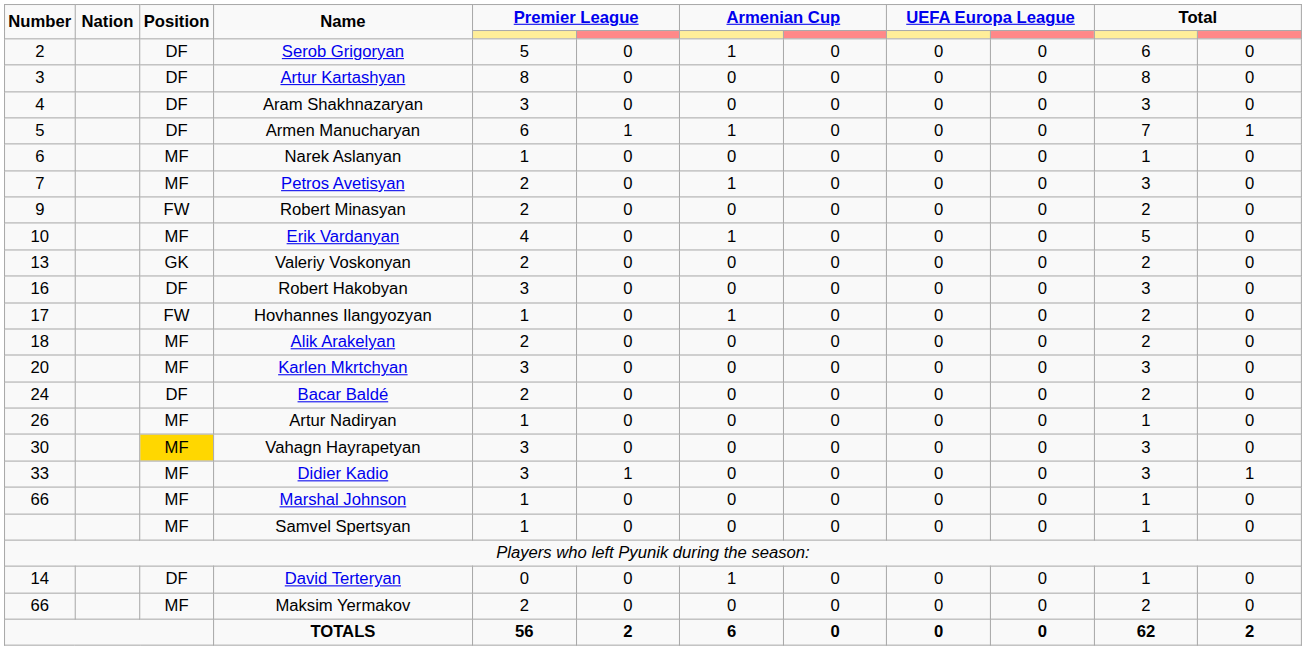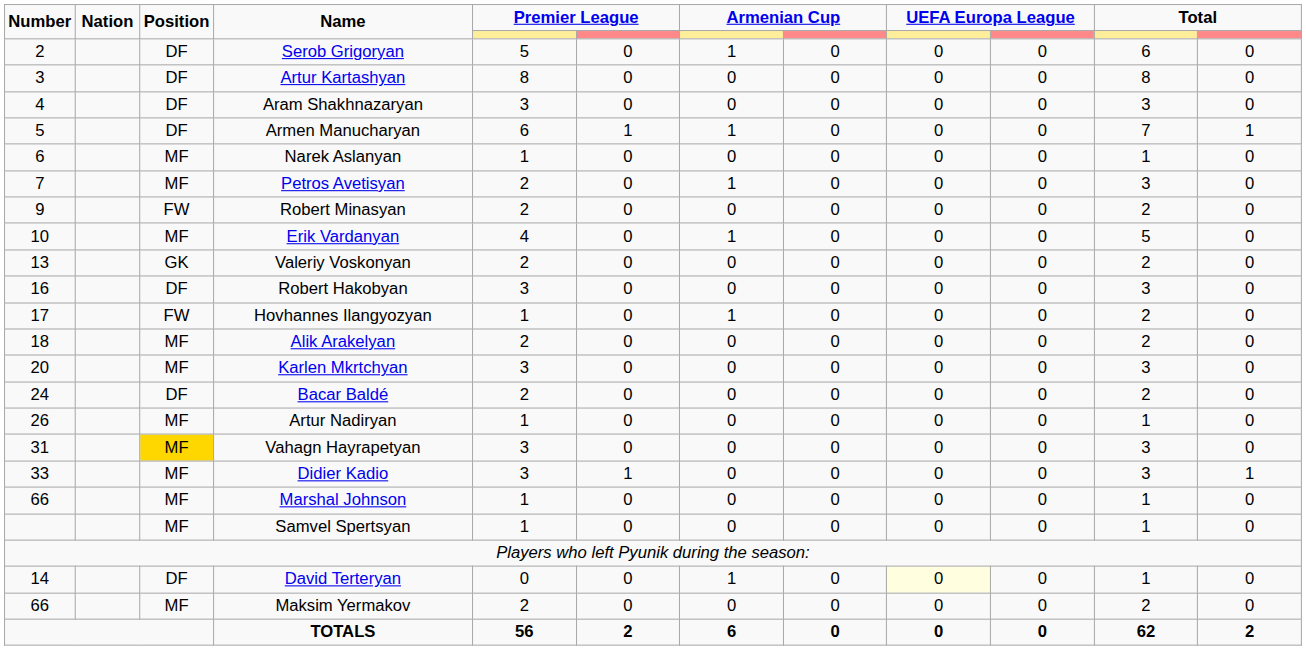Vahagn Hayrapetyan | Number: 30 -> 31
David Terteryan | column 9: no background -> lightyellow background
